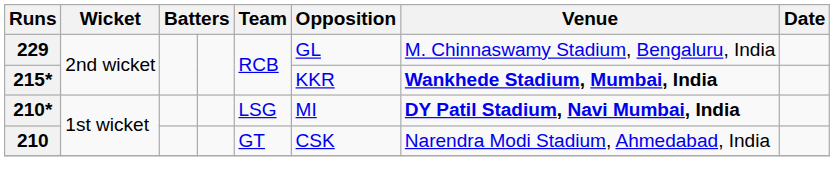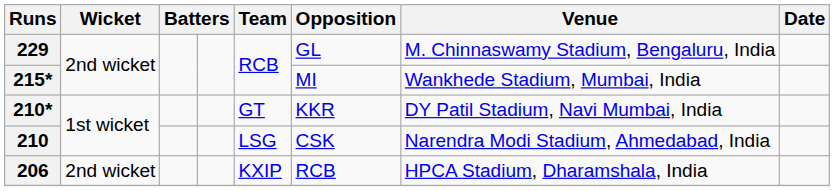215* | Opposition: KKR -> MI
215* | Venue: bold -> normal
210* | Team: LSG -> GT
210* | Opposition: MI -> KKR
210* | Venue: bold -> normal
210 | Team: GT -> LSG
+ row: 206 | 2nd wicket | KXIP | RCB | HPCA Stadium, Dharamshala, India
